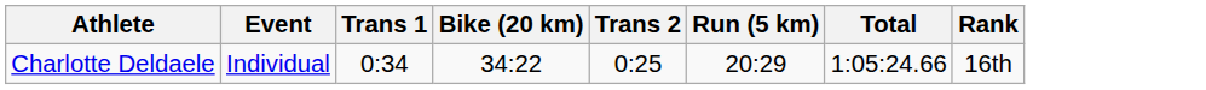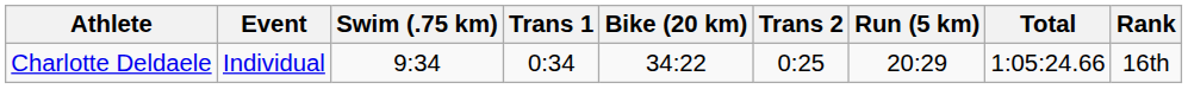+ column: Swim (.75 km) | 9:34
